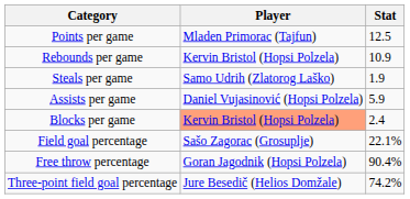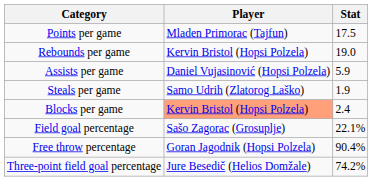Points per game | Stat: 12.5 -> 17.5
Rebounds per game | Stat: 10.9 -> 19.0
rows swapped: Assists per game <-> Steals per game
